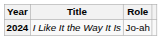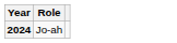- column: Title | I Like It the Way It Is
